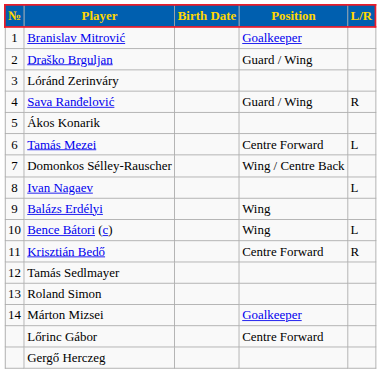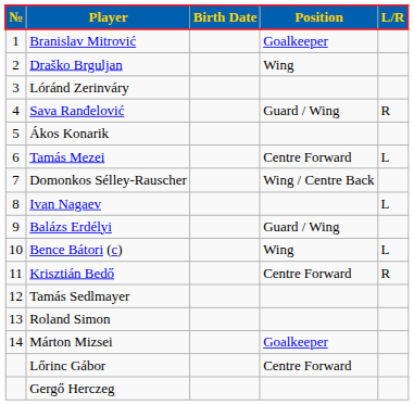Draško Brguljan | Position: Guard / Wing -> Wing
Balázs Erdélyi | Position: Wing -> Guard / Wing
